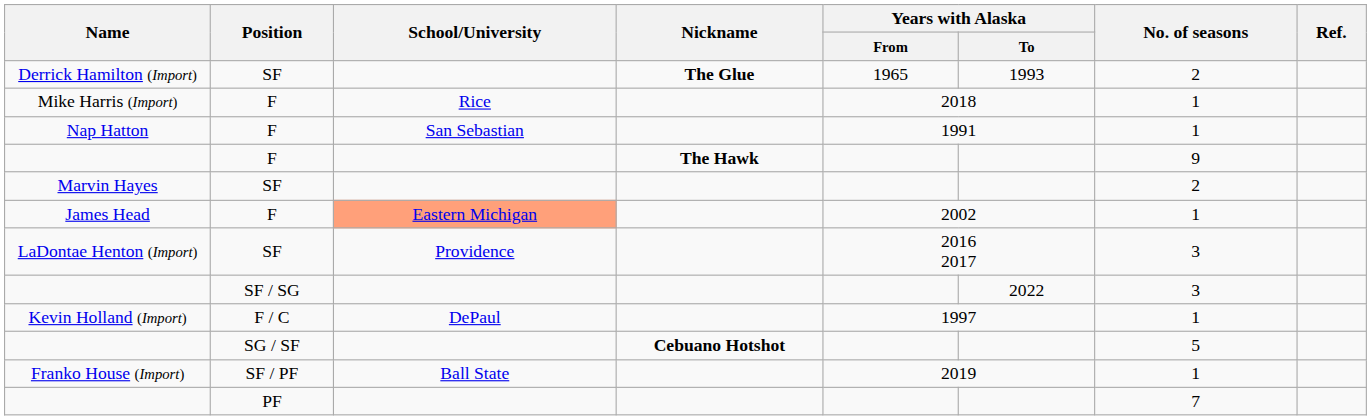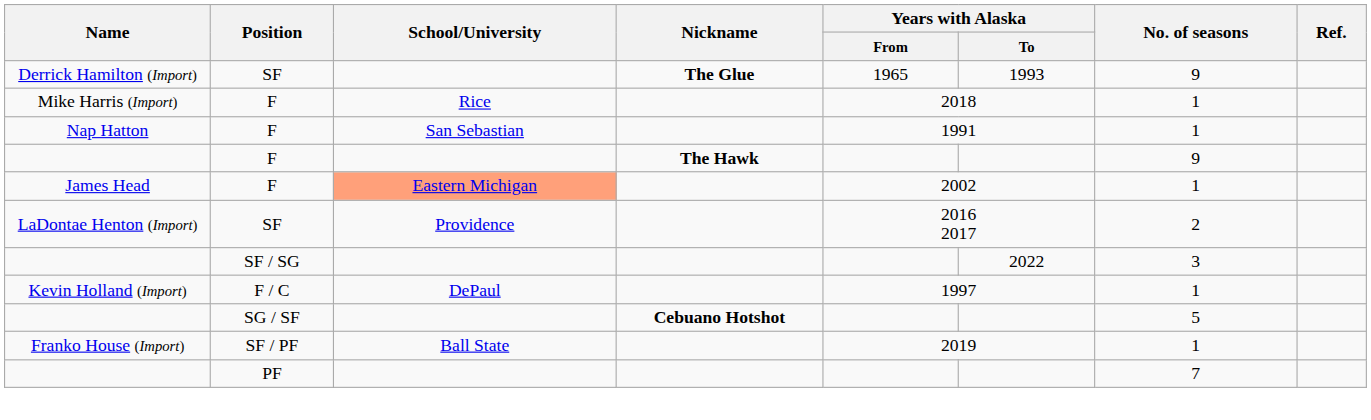Derrick Hamilton (Import) | No. of seasons: 2 -> 9
- row: Marvin Hayes | SF | 2
LaDontae Henton (Import) | No. of seasons: 3 -> 2
